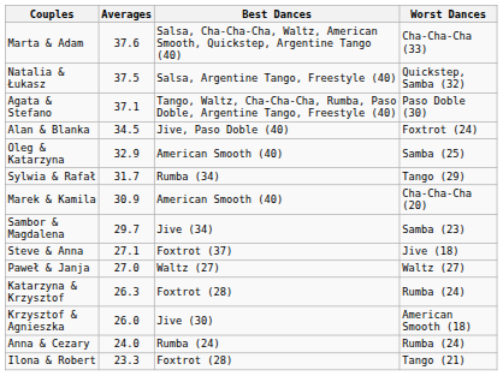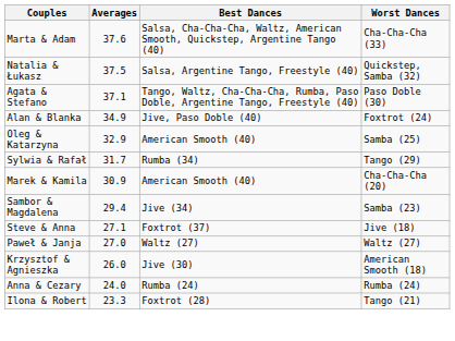Alan & Blanka | Averages: 34.5 -> 34.9
Sambor & Magdalena | Averages: 29.7 -> 29.4
- row: Katarzyna & Krzysztof | 26.3 | Foxtrot (28) | Rumba (24)
